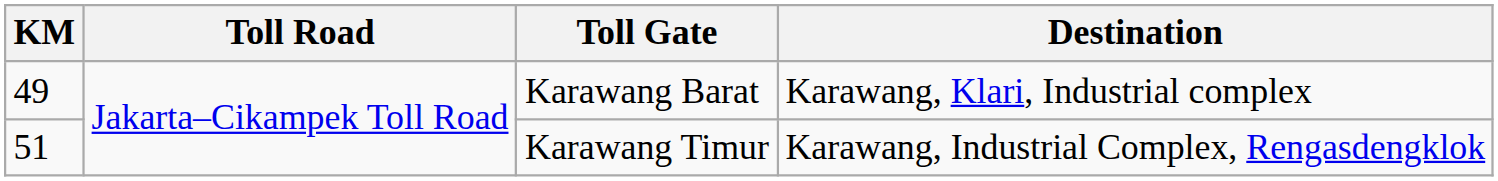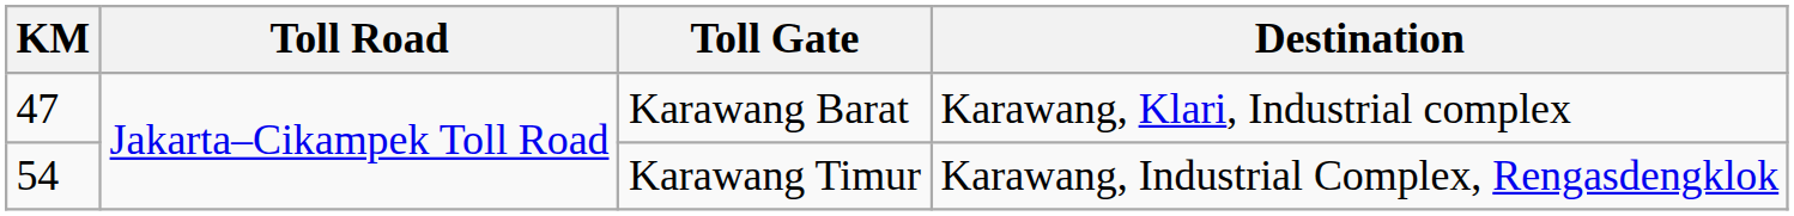Karawang Barat | KM: 49 -> 47
Karawang Timur | KM: 51 -> 54
